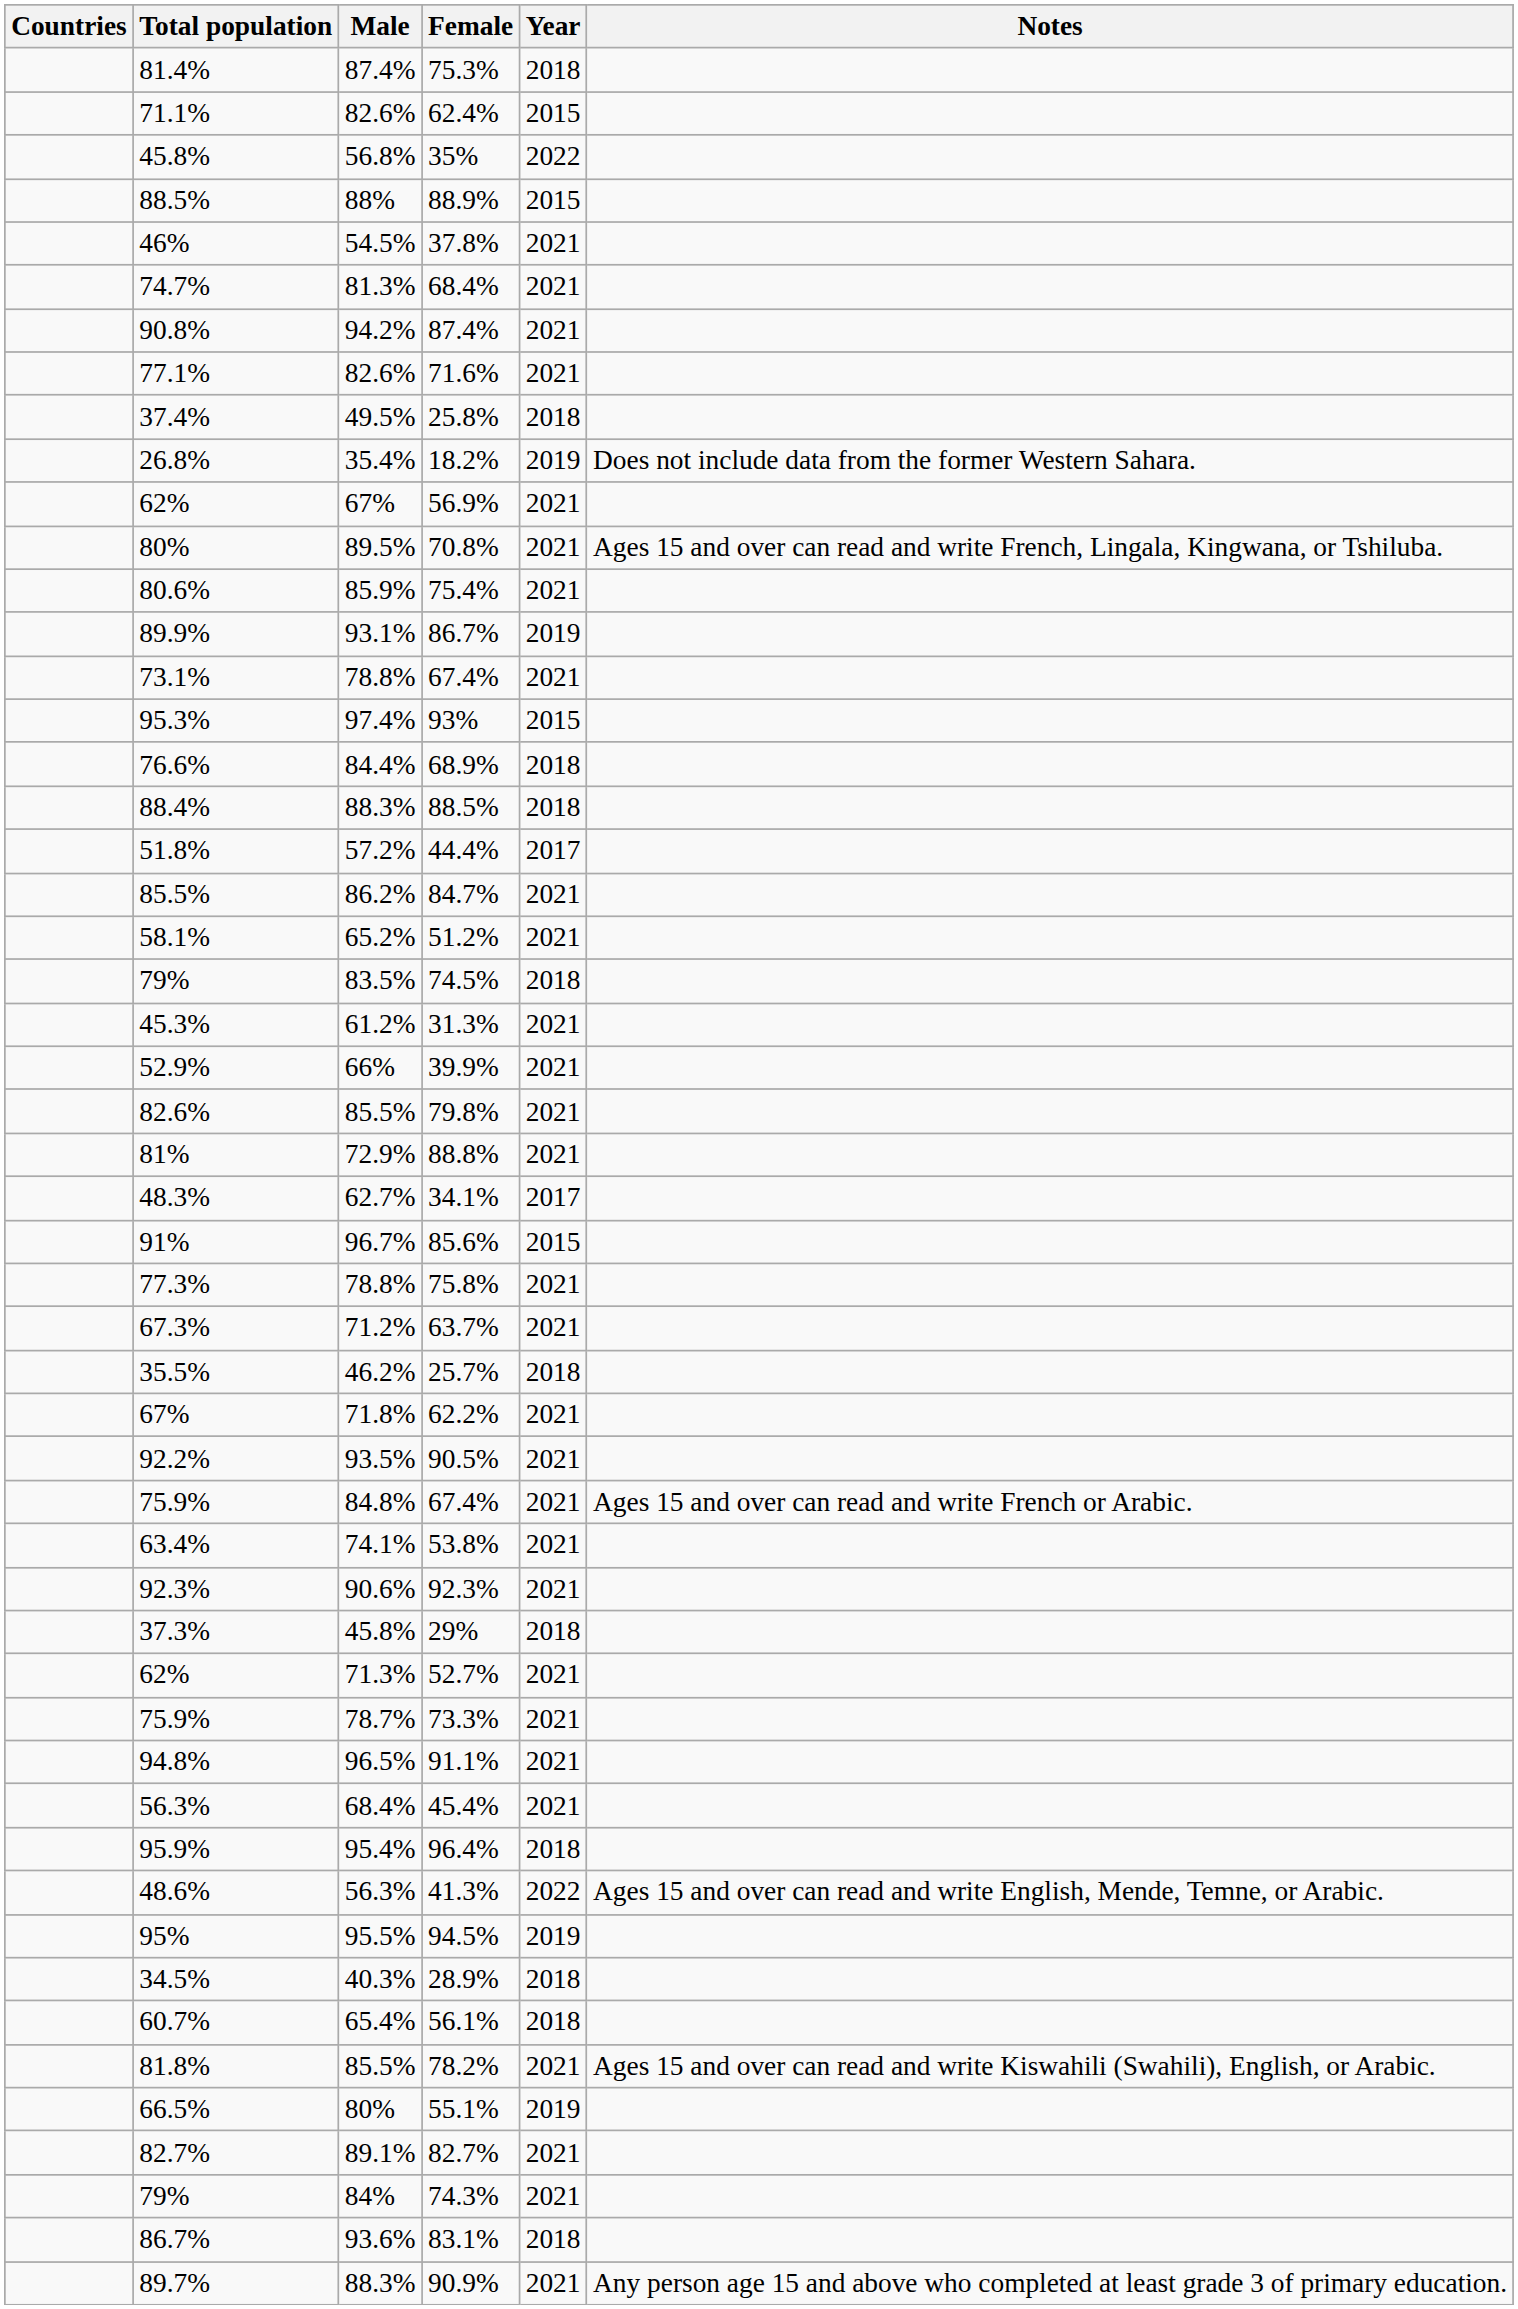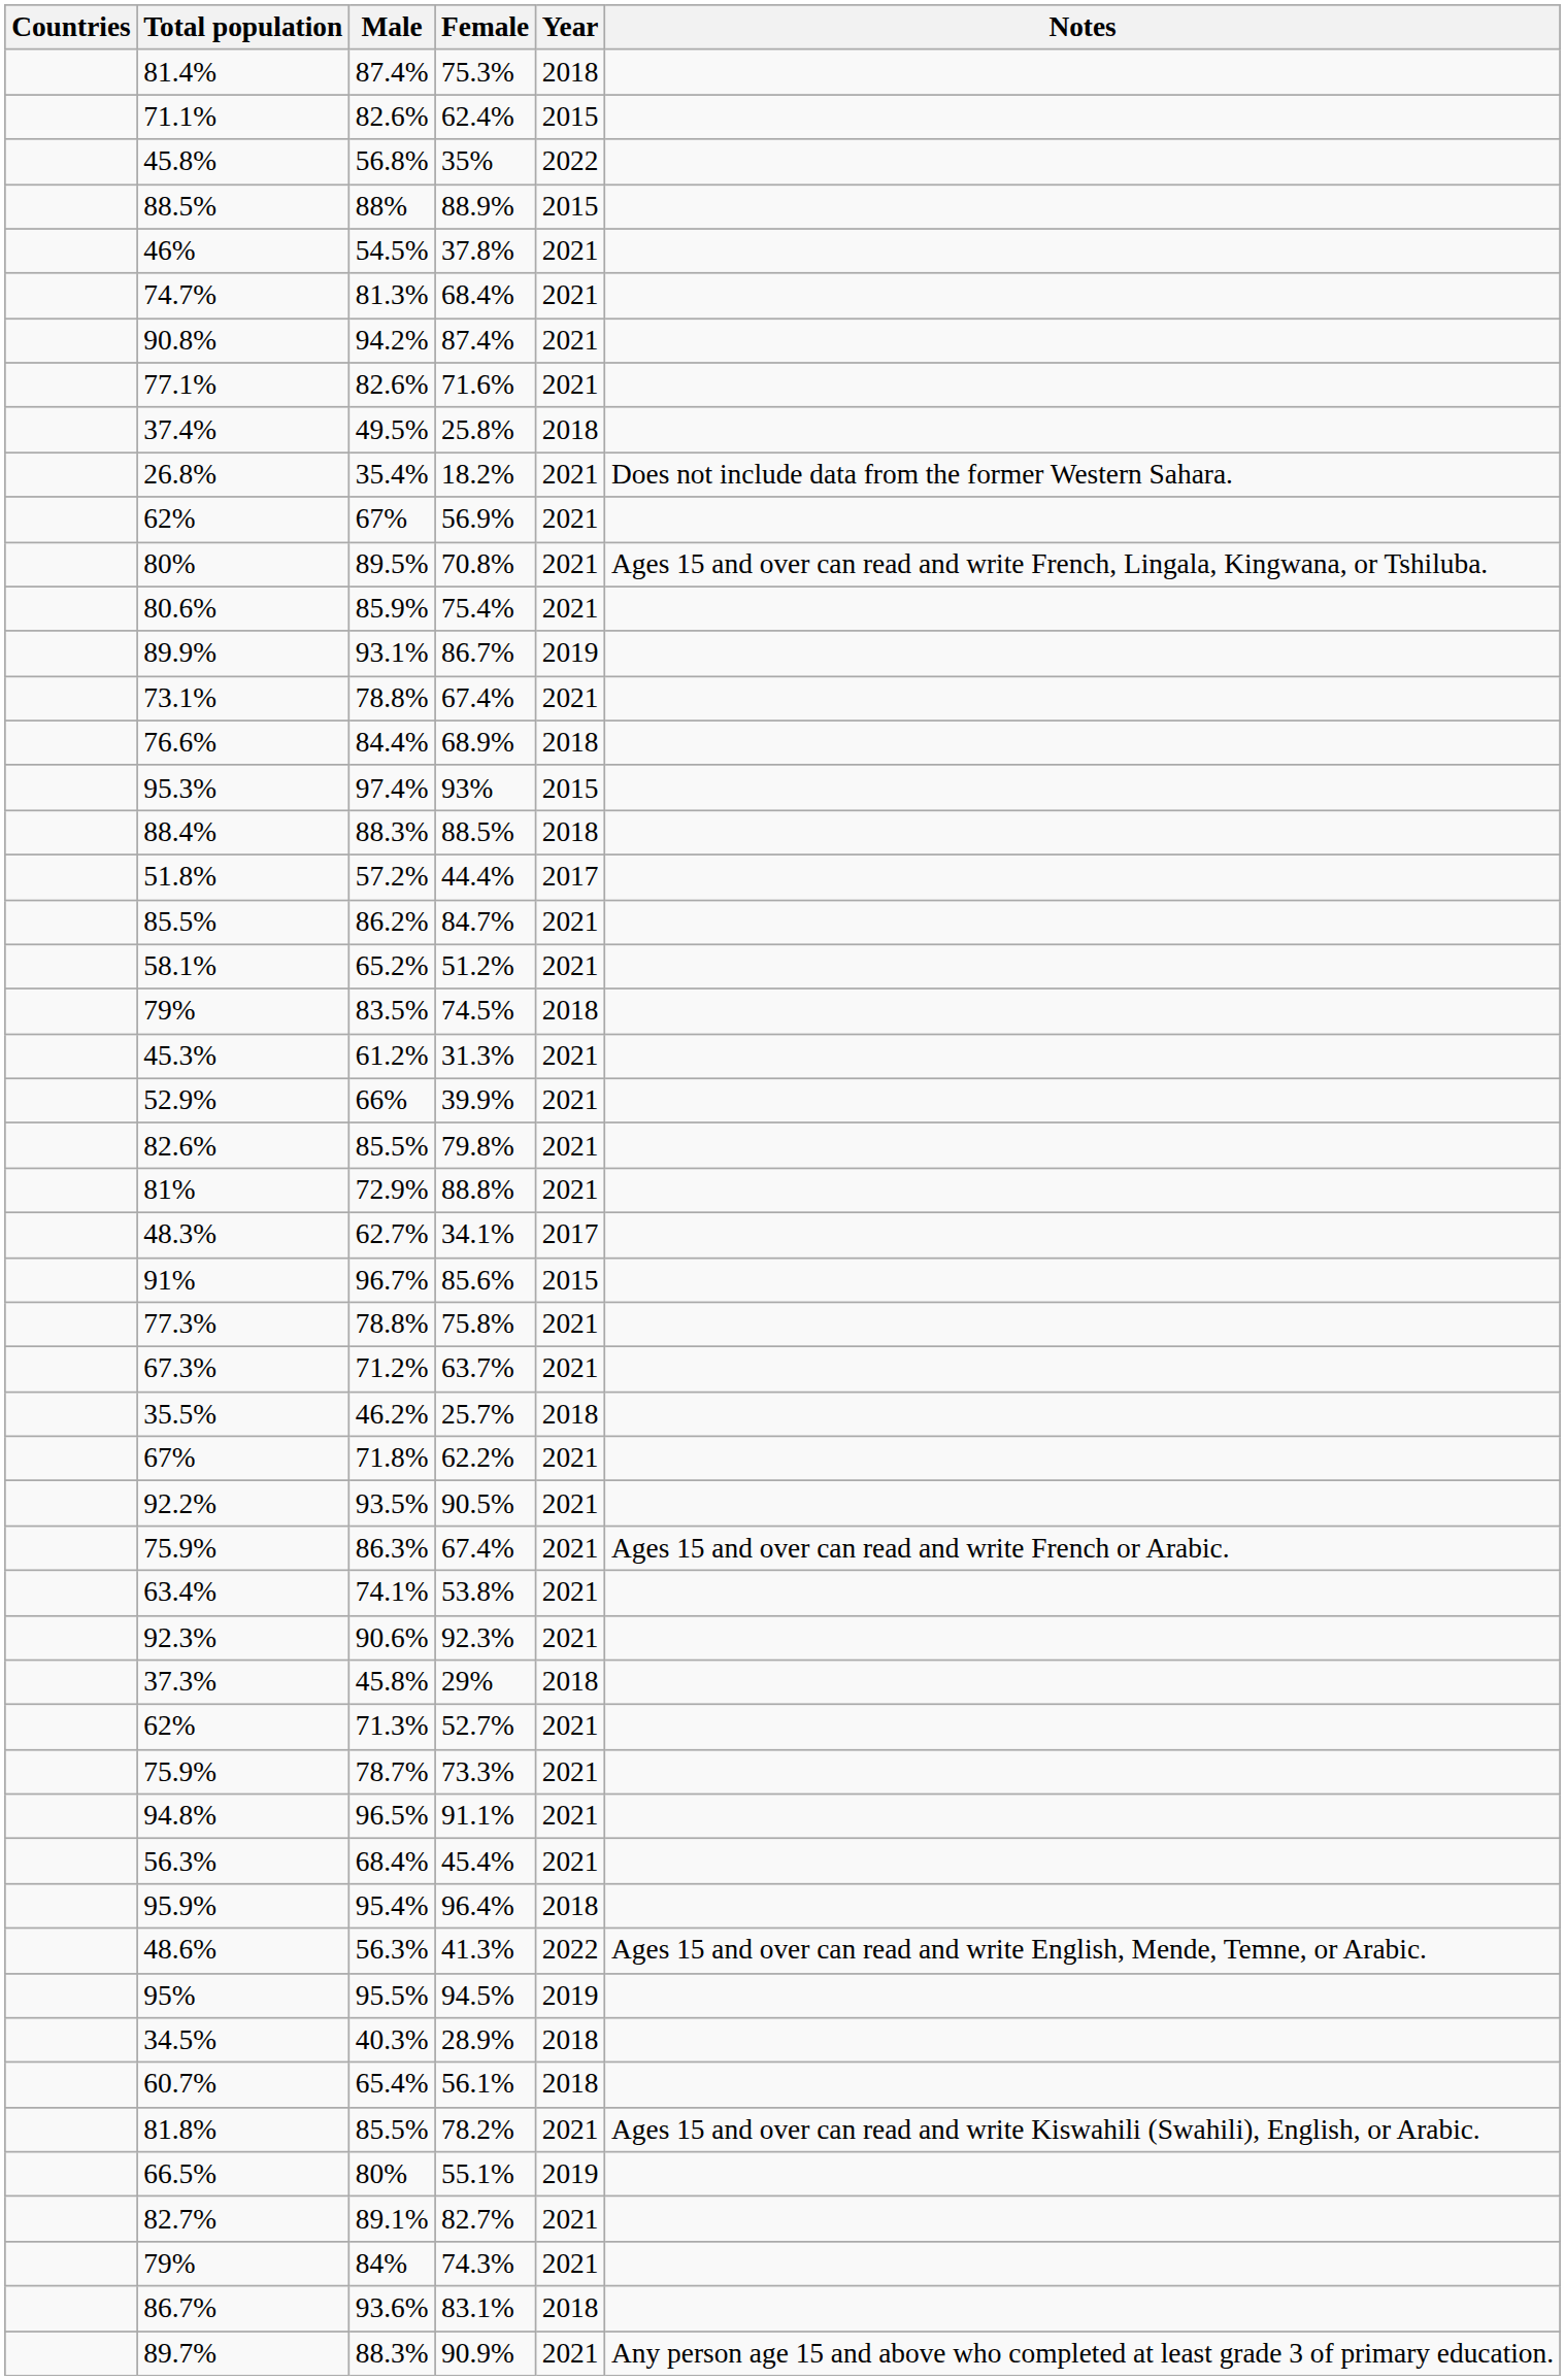18.2% | Year: 2019 -> 2021
rows swapped: 93% <-> 68.9%
75.9% / 67.4% | Male: 84.8% -> 86.3%
